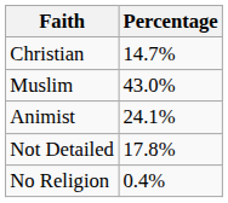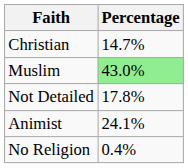Muslim | Percentage: no background -> lightgreen background
rows swapped: Animist <-> Not Detailed
